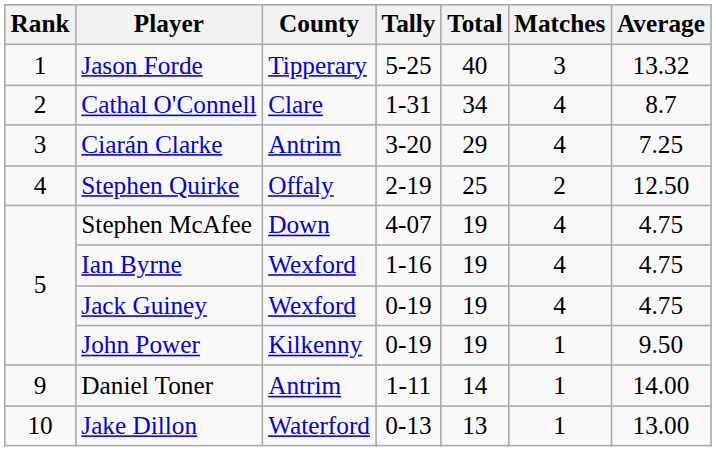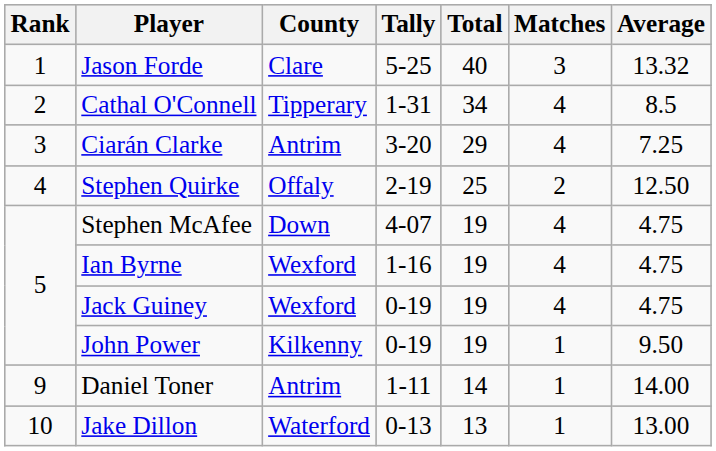Jason Forde | County: Tipperary -> Clare
Cathal O'Connell | County: Clare -> Tipperary
Cathal O'Connell | Average: 8.7 -> 8.5
